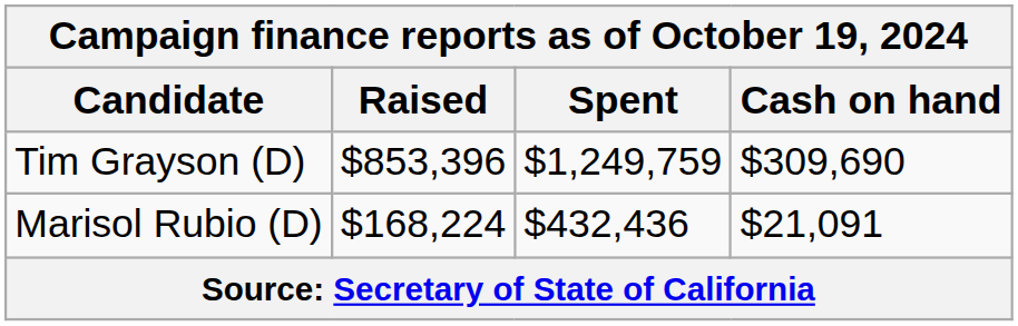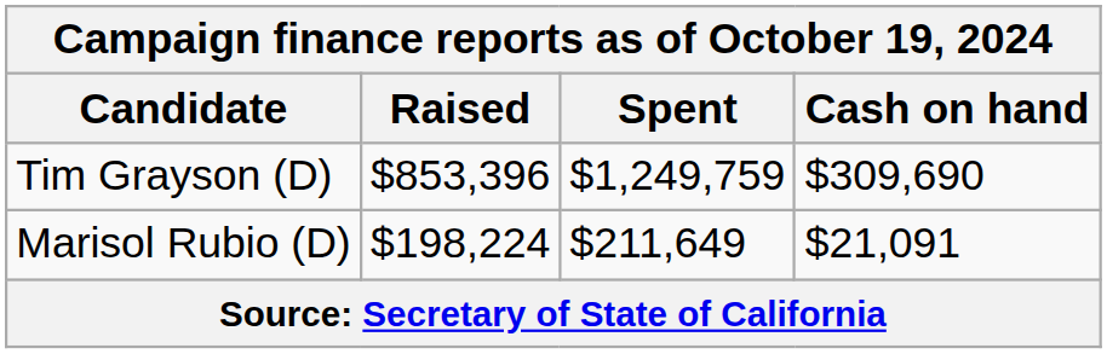Marisol Rubio (D) | Raised: $168,224 -> $198,224
Marisol Rubio (D) | Spent: $432,436 -> $211,649
